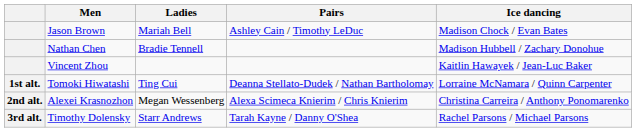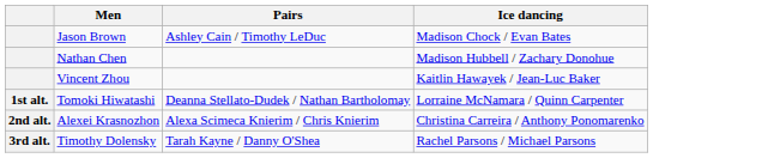- column: Ladies | Mariah Bell | Bradie Tennell | Ting Cui | Megan Wessenberg | Starr Andrews
